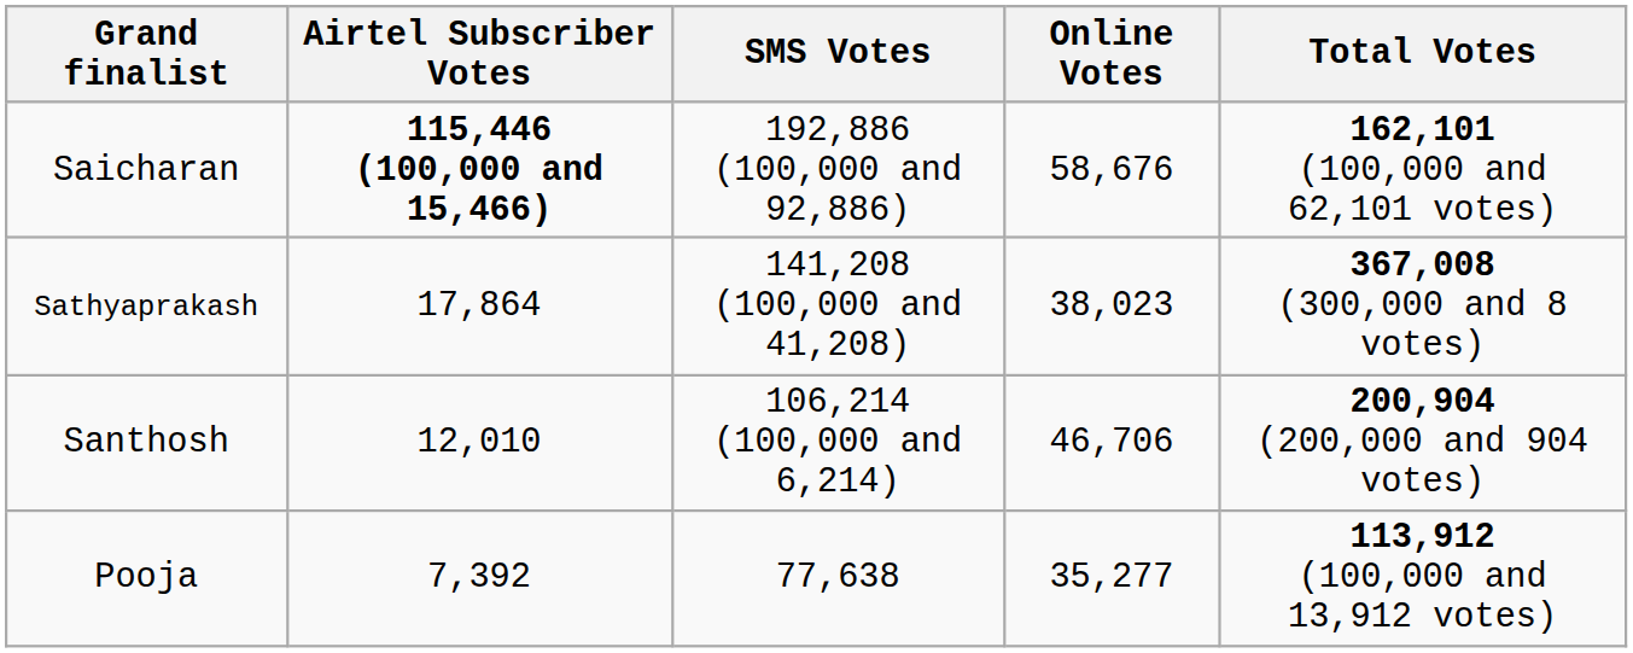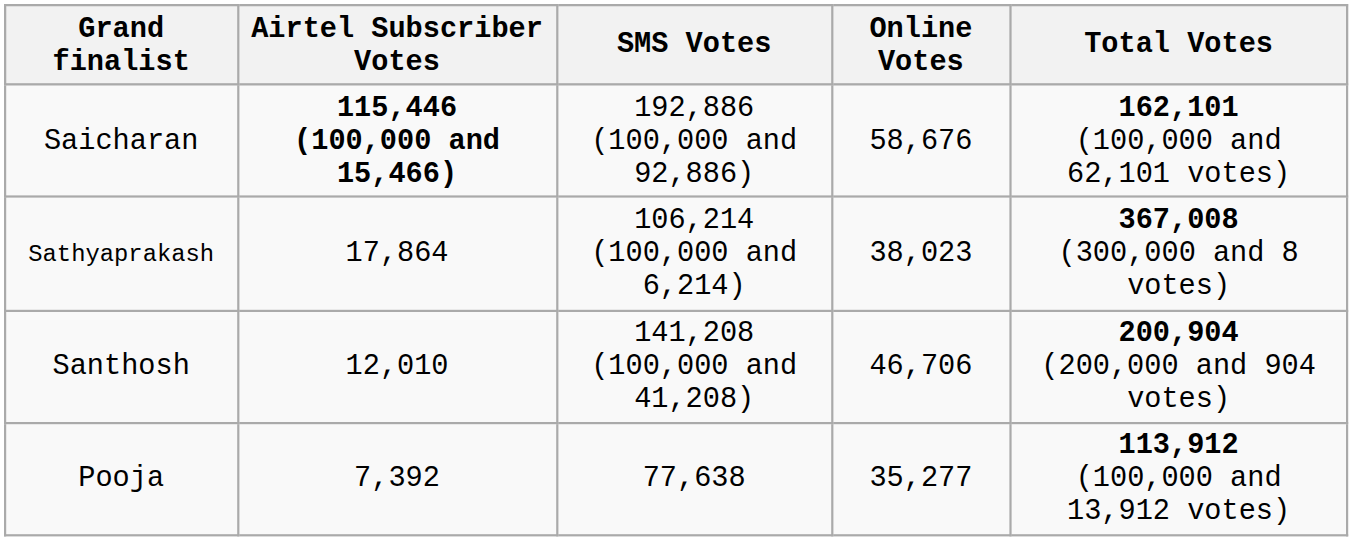Sathyaprakash | SMS Votes: 141,208 (100,000 and 41,208) -> 106,214 (100,000 and 6,214)
Santhosh | SMS Votes: 106,214 (100,000 and 6,214) -> 141,208 (100,000 and 41,208)
